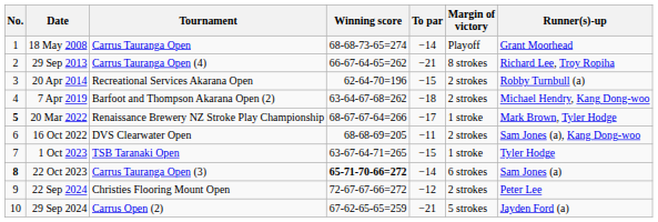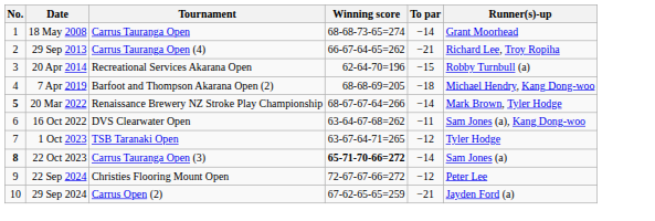- column: Margin of victory | Playoff | 8 strokes | 2 strokes | 2 strokes | 1 stroke | 2 strokes | 1 stroke | 6 strokes | 2 strokes | 5 strokes
7 Apr 2019 | Winning score: 63-64-67-68=262 -> 68-68-69=205
20 Mar 2022 | To par: −17 -> −14
16 Oct 2022 | Winning score: 68-68-69=205 -> 63-64-67-68=262
1 Oct 2023 | To par: −15 -> −12
